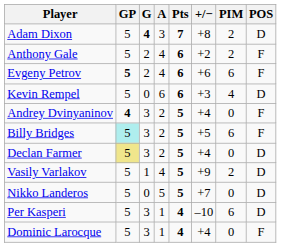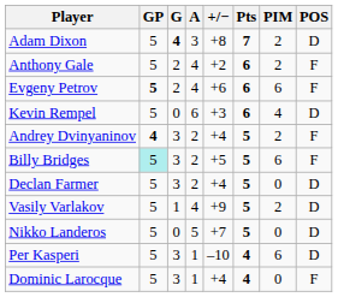columns swapped: Pts <-> +/−
Andrey Dvinyaninov | PIM: 0 -> 2
Declan Farmer | GP: khaki background -> no background
